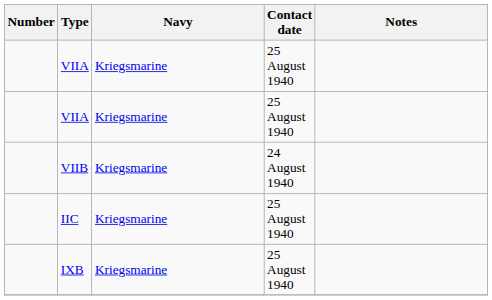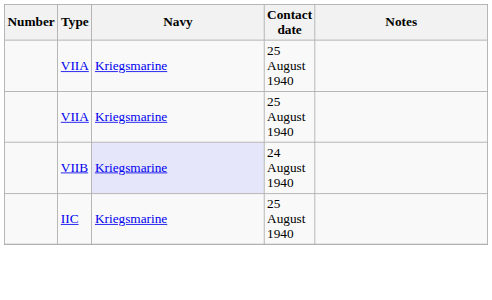VIIB | Navy: no background -> lavender background
- row: IXB | Kriegsmarine | 25 August 1940
